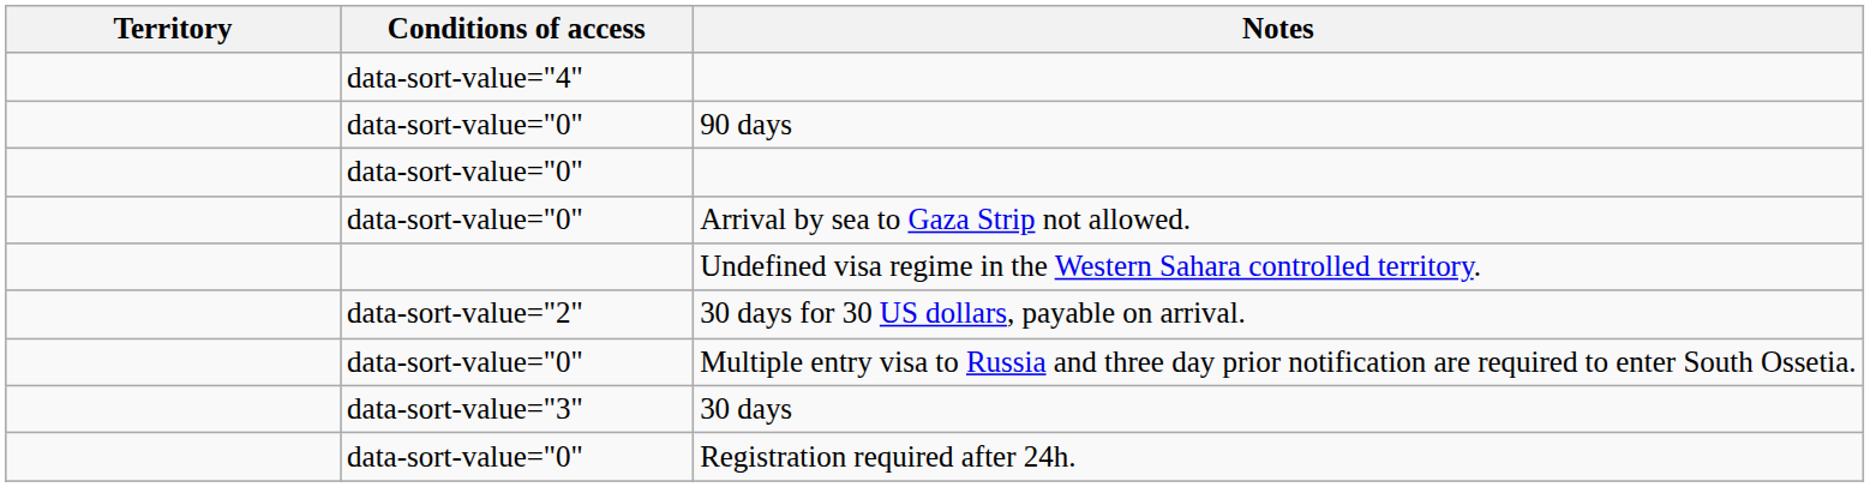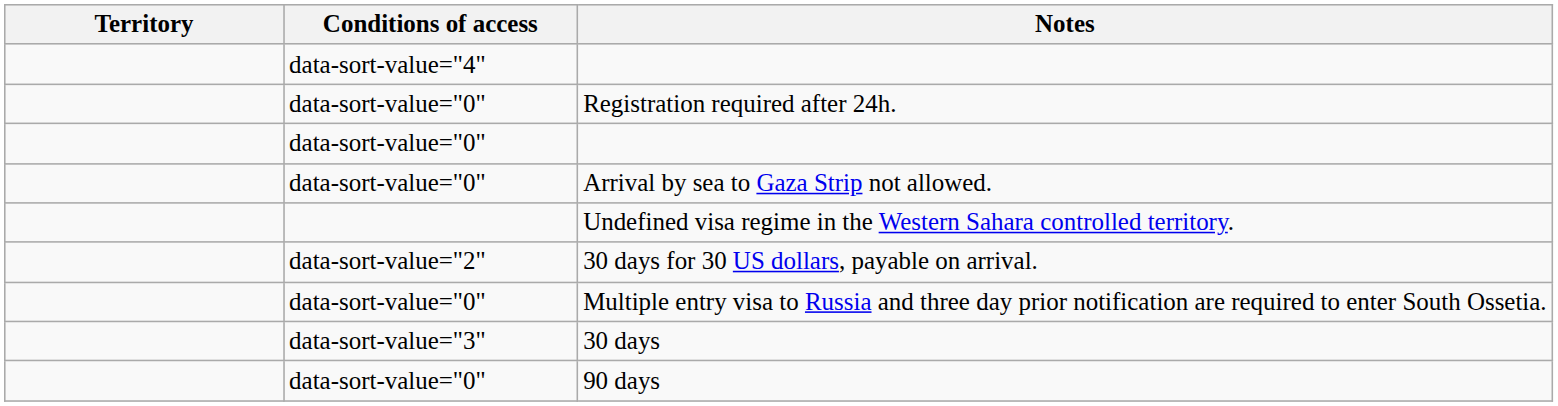rows swapped: 90 days <-> Registration required after 24h.
